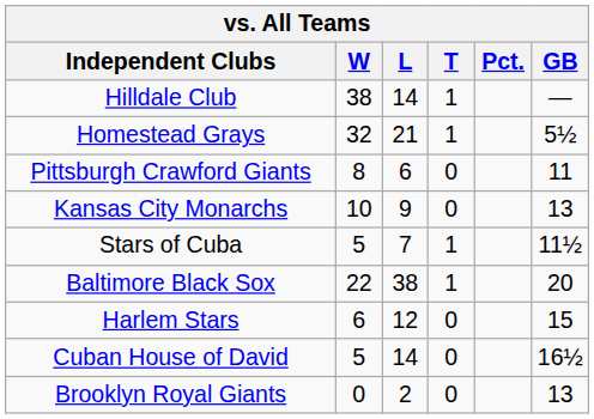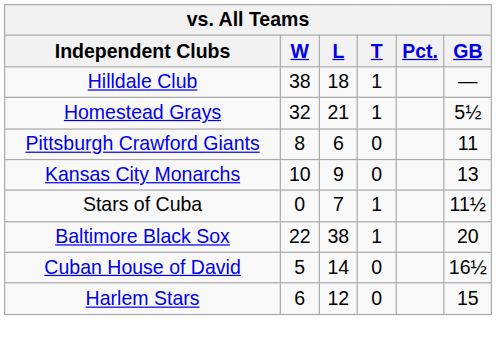Hilldale Club | L: 14 -> 18
Stars of Cuba | W: 5 -> 0
rows swapped: Harlem Stars <-> Cuban House of David
- row: Brooklyn Royal Giants | 0 | 2 | 0 | 13
